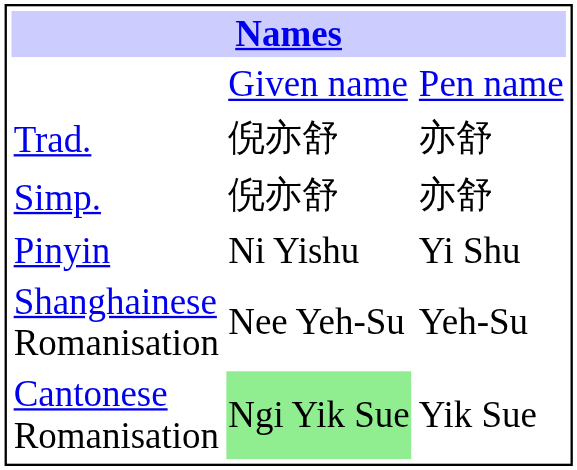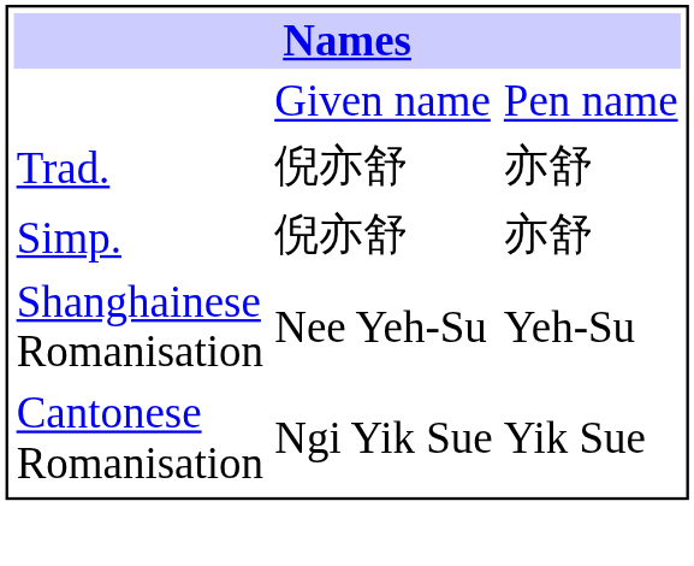- row: Pinyin | Ni Yishu | Yi Shu
Cantonese Romanisation | column 2: lightgreen background -> no background
